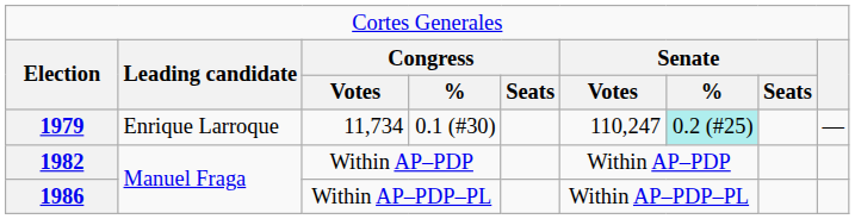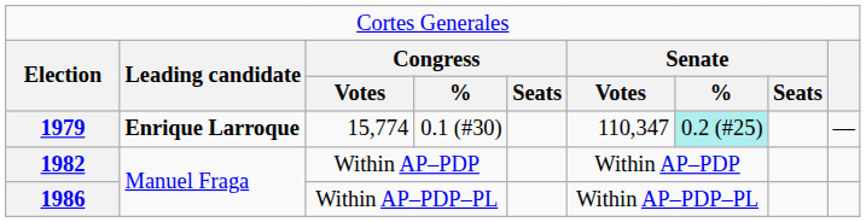1979 | column 2: normal -> bold
1979 | column 3: 11,734 -> 15,774
1979 | column 6: 110,247 -> 110,347
